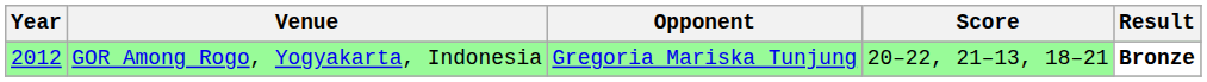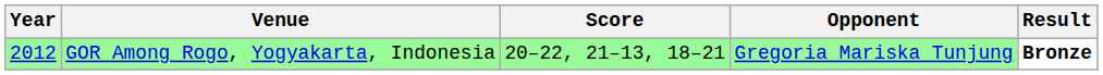columns swapped: Opponent <-> Score
